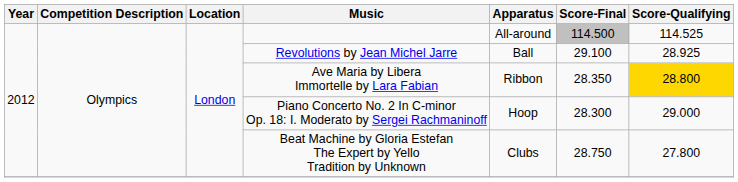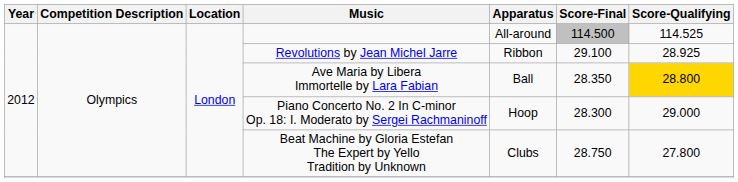Revolutions by Jean Michel Jarre | Apparatus: Ball -> Ribbon
Ave Maria by Libera Immortelle by Lara Fabian | Apparatus: Ribbon -> Ball
